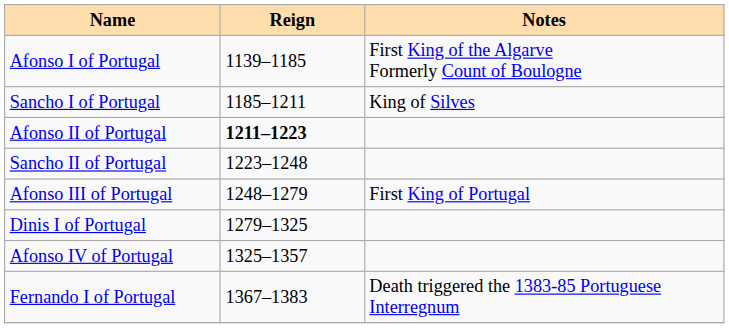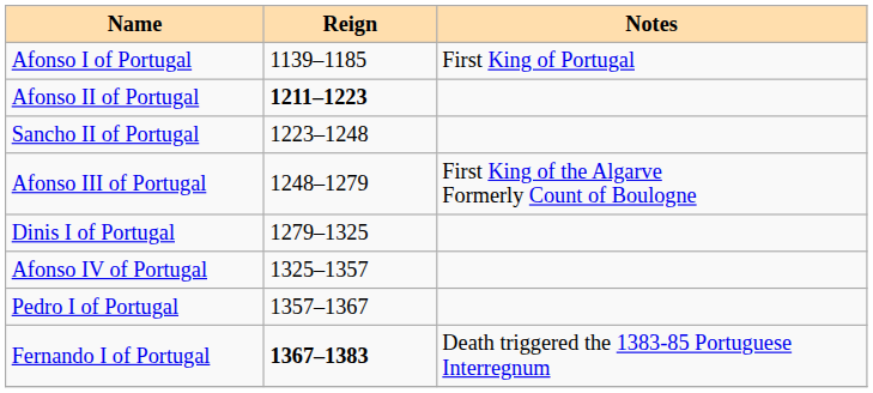Afonso I of Portugal | Notes: First King of the Algarve Formerly Count of Boulogne -> First King of Portugal
- row: Sancho I of Portugal | 1185–1211 | King of Silves
Afonso III of Portugal | Notes: First King of Portugal -> First King of the Algarve Formerly Count of Boulogne
+ row: Pedro I of Portugal | 1357–1367
Fernando I of Portugal | Reign: normal -> bold
